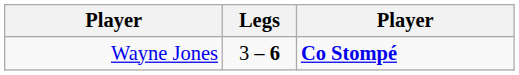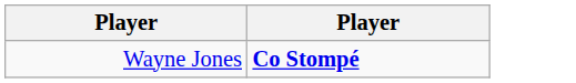- column: Legs | 3 – 6
